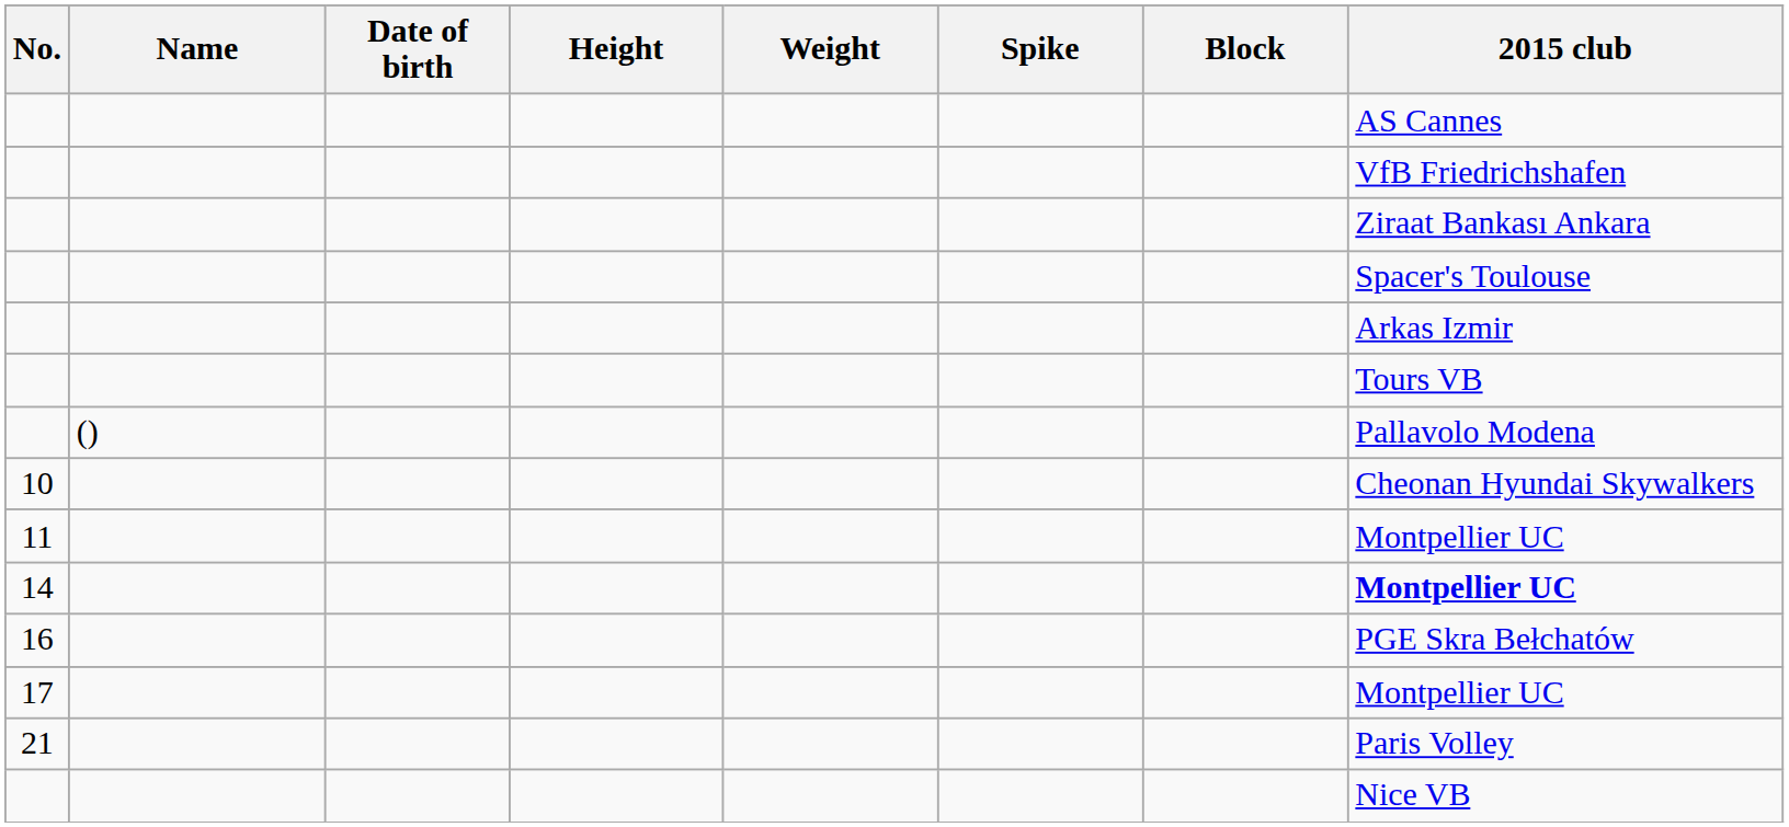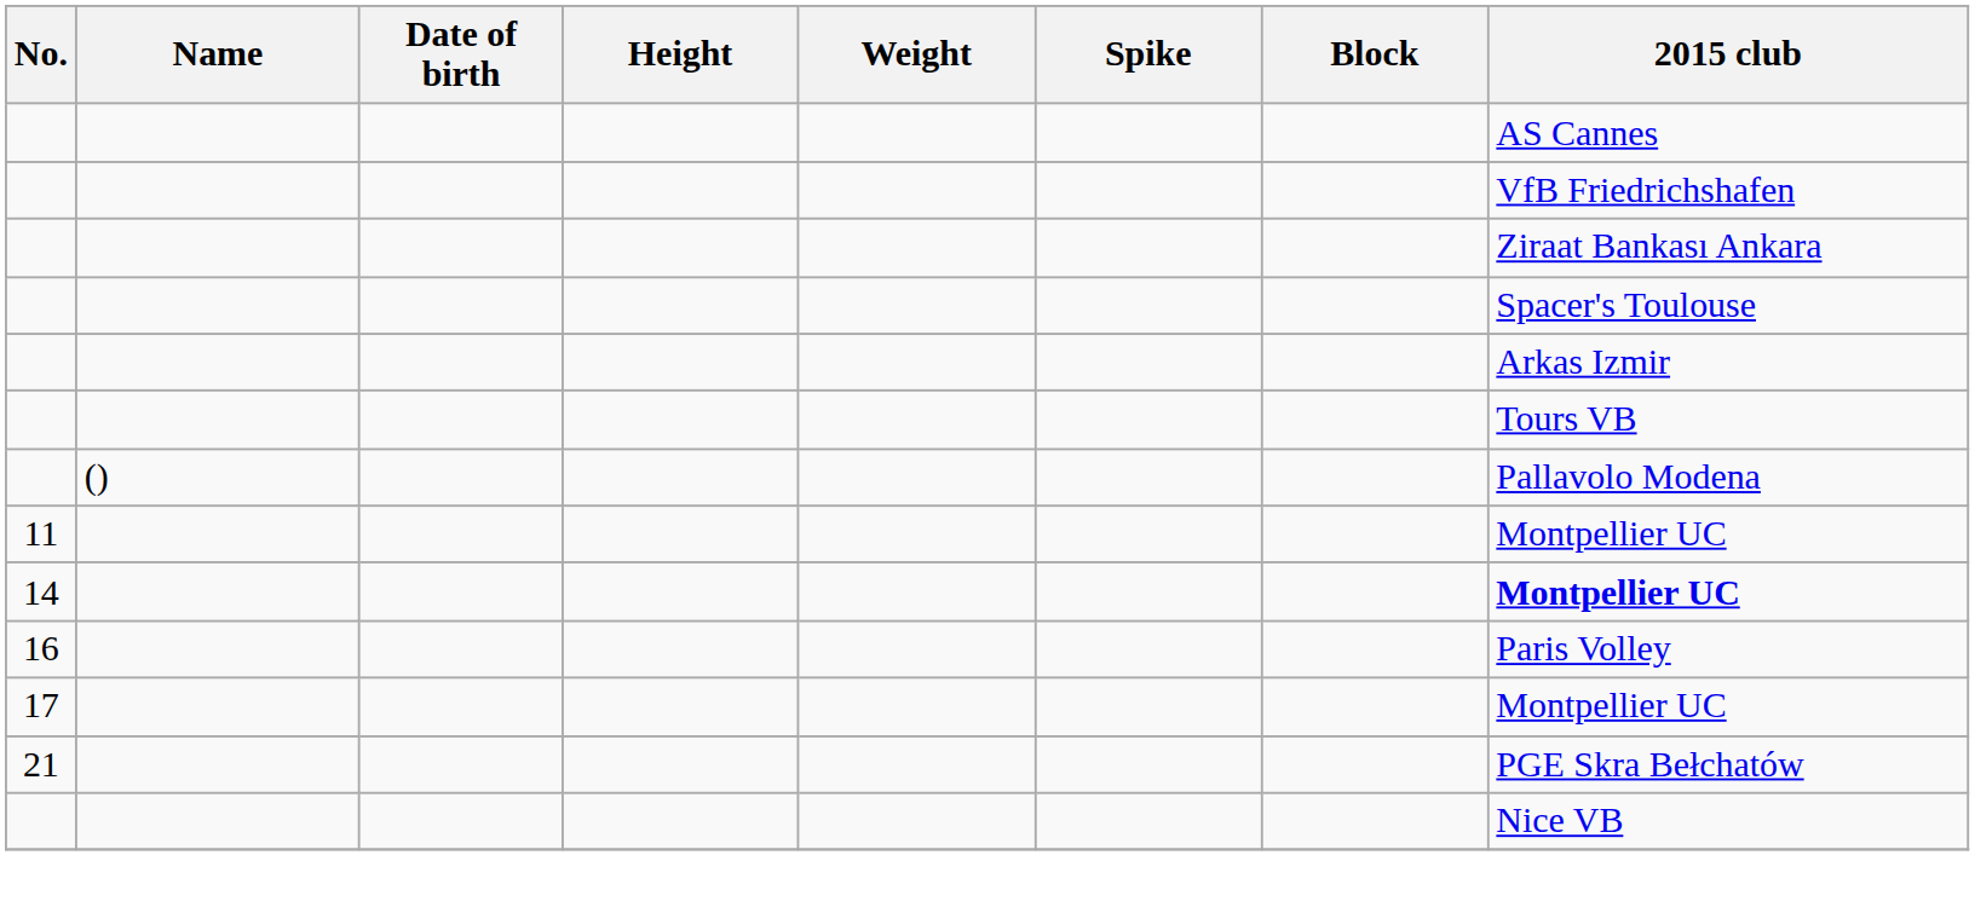- row: 10 | Cheonan Hyundai Skywalkers
16 | 2015 club: PGE Skra Bełchatów -> Paris Volley
21 | 2015 club: Paris Volley -> PGE Skra Bełchatów
